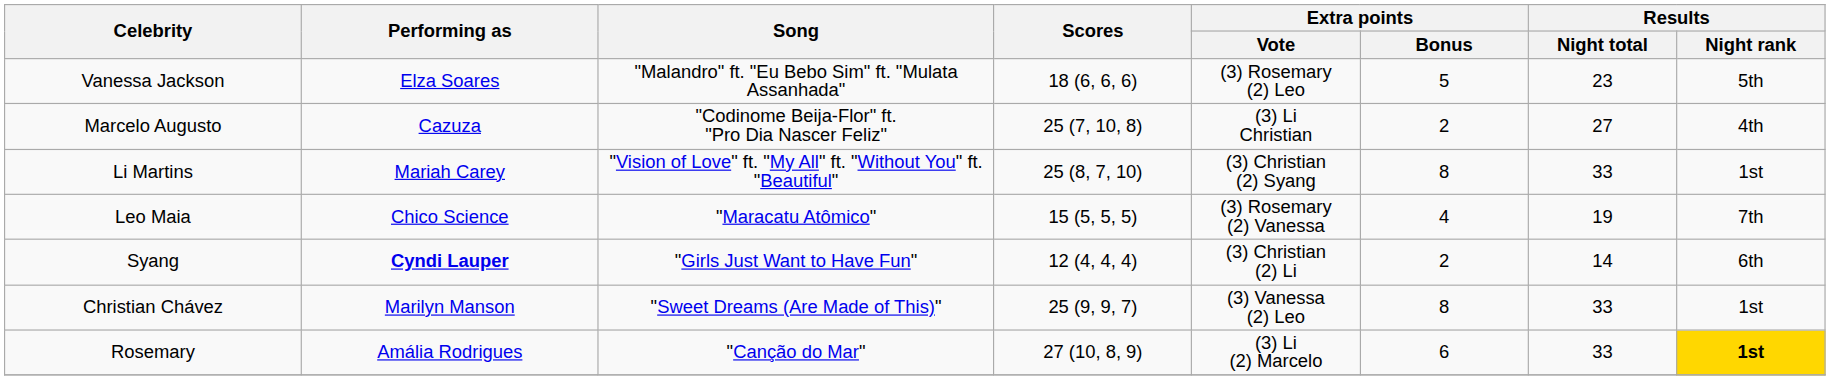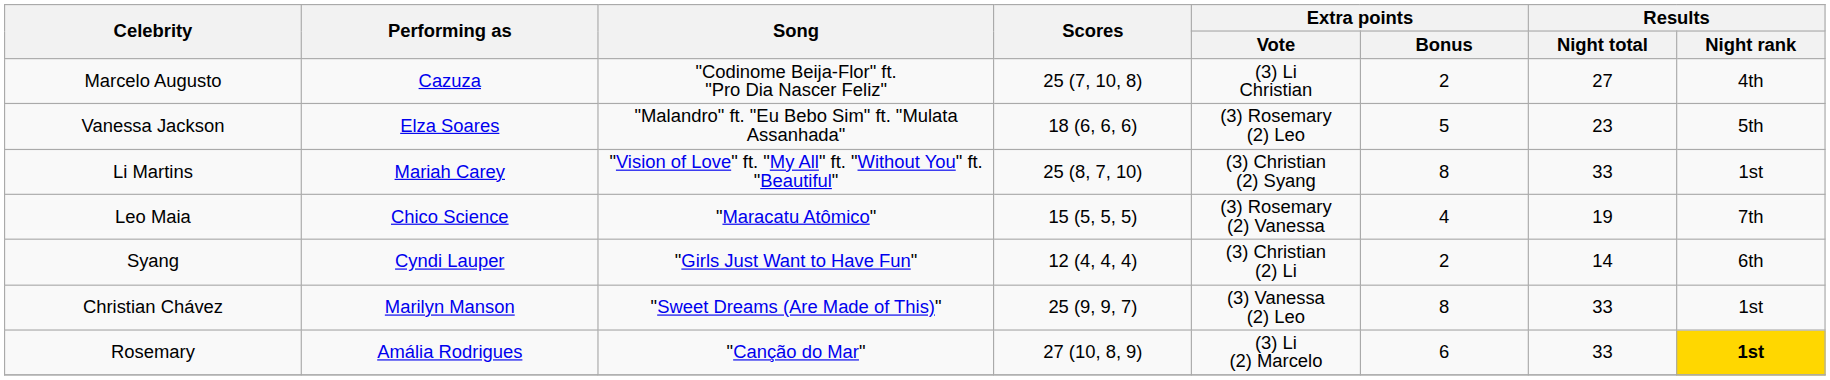rows swapped: Marcelo Augusto <-> Vanessa Jackson
Syang | Performing as: bold -> normal
